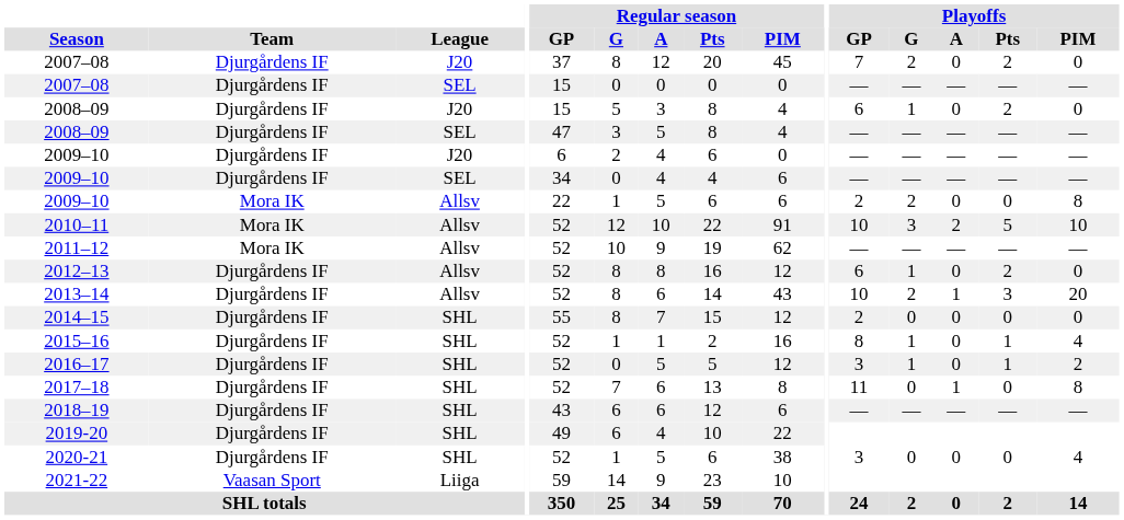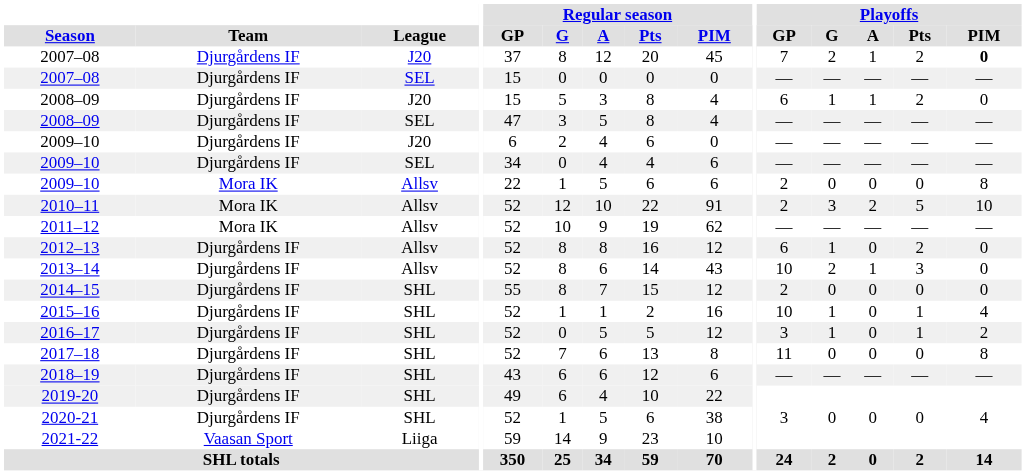2007–08 / J20 | Playoffs / A: 0 -> 1
2007–08 / J20 | Playoffs / PIM: normal -> bold
2008–09 / J20 | Playoffs / A: 0 -> 1
2009–10 / Allsv | Playoffs / G: 2 -> 0
2010–11 | Playoffs / GP: 10 -> 2
2013–14 | Playoffs / PIM: 20 -> 0
2015–16 | Playoffs / GP: 8 -> 10
2017–18 | Playoffs / A: 1 -> 0
